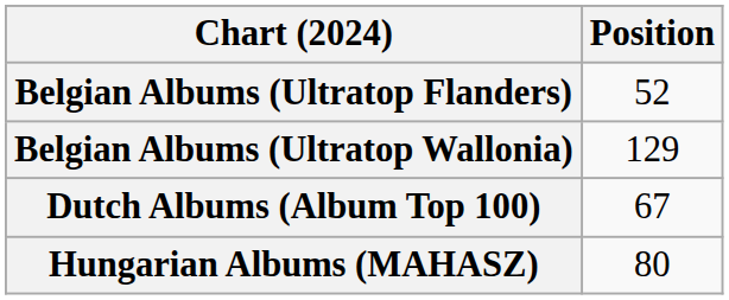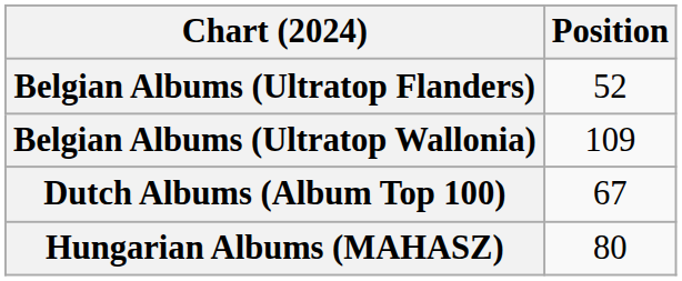Belgian Albums (Ultratop Wallonia) | Position: 129 -> 109
